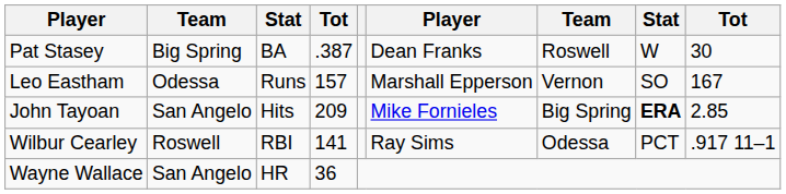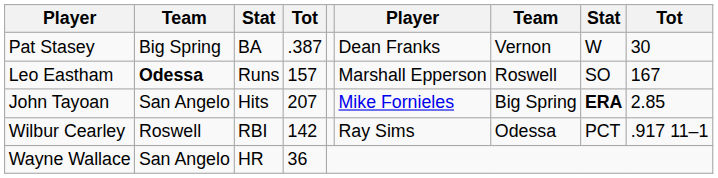Pat Stasey | column 7: Roswell -> Vernon
Leo Eastham | column 2: normal -> bold
Leo Eastham | column 7: Vernon -> Roswell
John Tayoan | column 4: 209 -> 207
Wilbur Cearley | column 4: 141 -> 142
